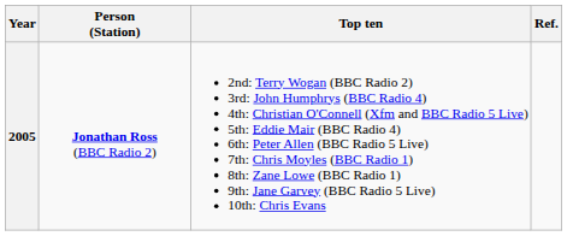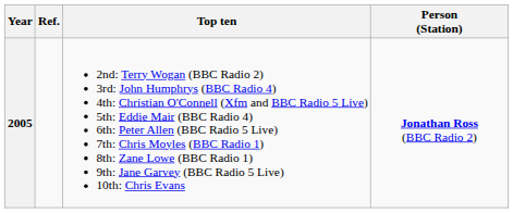columns swapped: Person (Station) <-> Ref.
